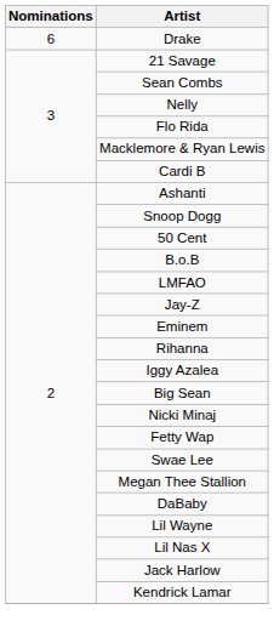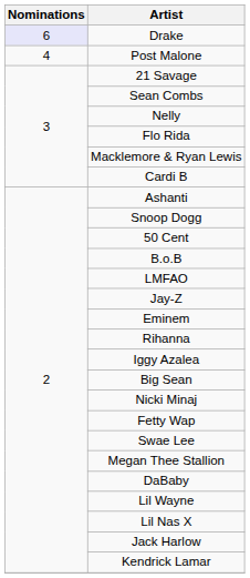Drake | Nominations: no background -> lavender background
+ row: 4 | Post Malone
